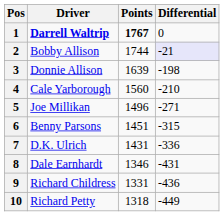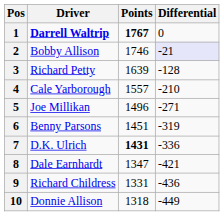2 | Points: 1744 -> 1746
3 | Driver: Donnie Allison -> Richard Petty
3 | Differential: -198 -> -128
4 | Points: 1560 -> 1557
6 | Differential: -315 -> -319
7 | Points: normal -> bold
8 | Points: 1346 -> 1347
8 | Differential: -431 -> -421
10 | Driver: Richard Petty -> Donnie Allison
